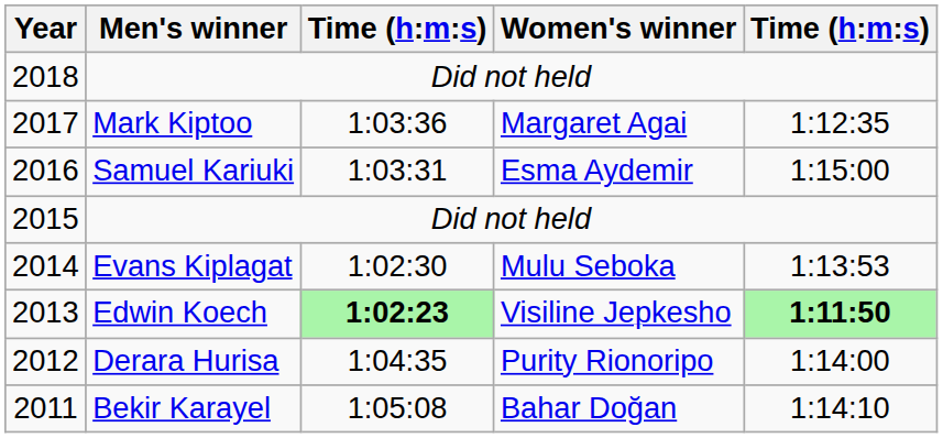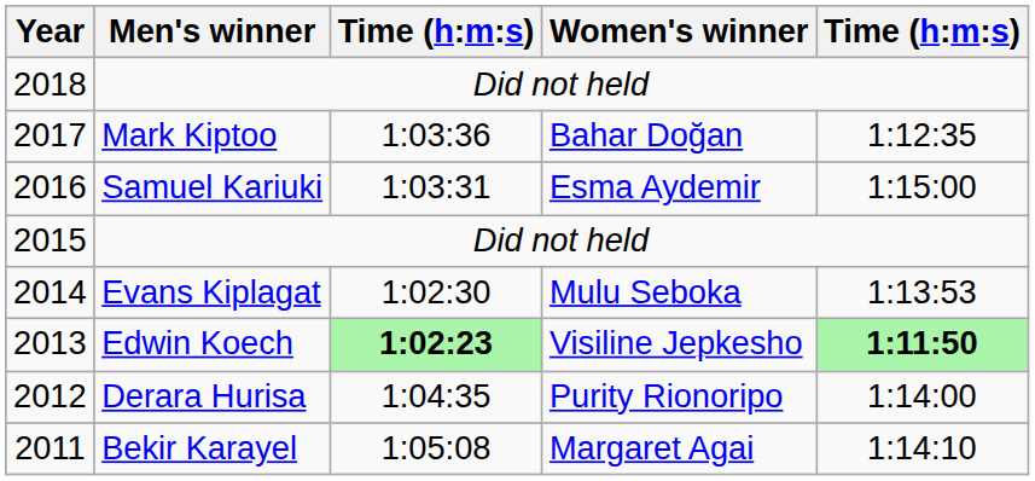2017 | Women's winner: Margaret Agai -> Bahar Doğan
2011 | Women's winner: Bahar Doğan -> Margaret Agai
